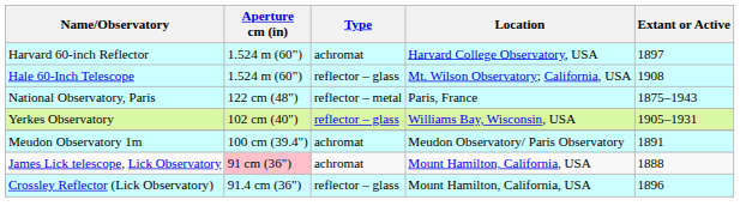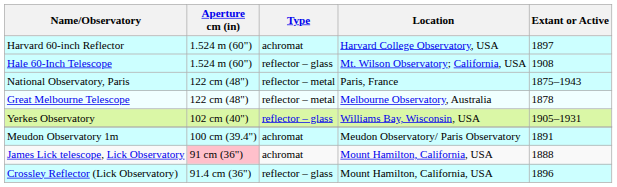+ row: Great Melbourne Telescope | 122 cm (48") | reflector – metal | Melbourne Observatory, Australia | 1878
